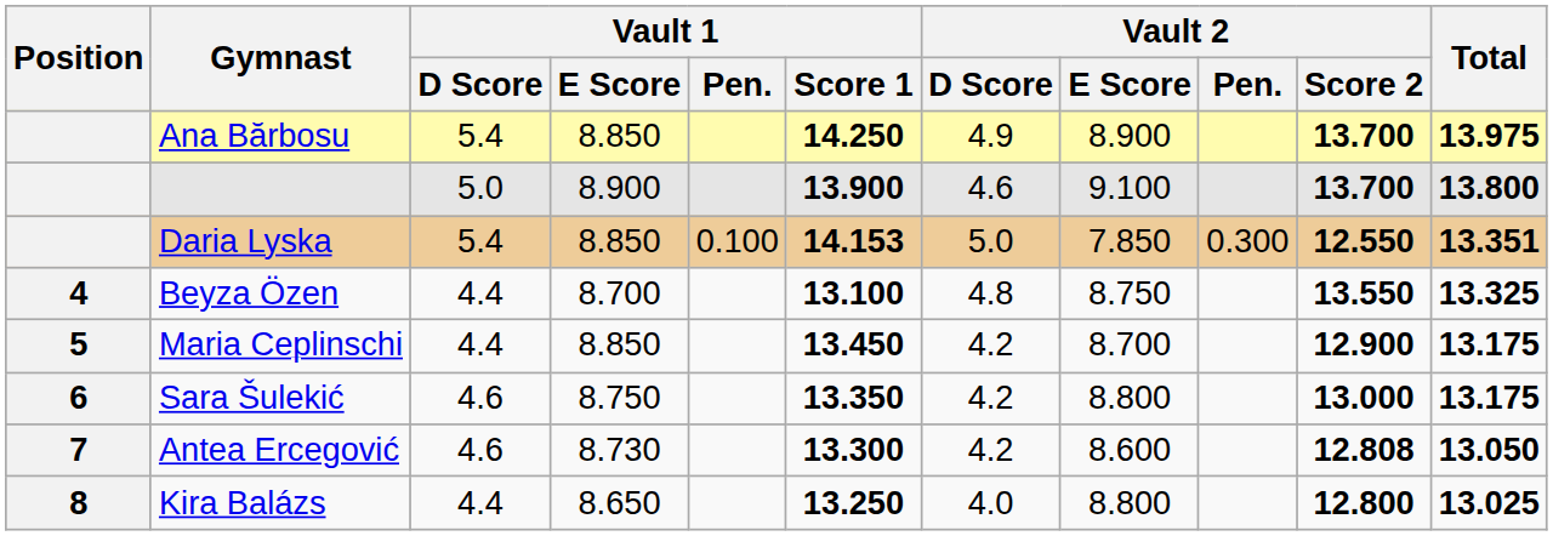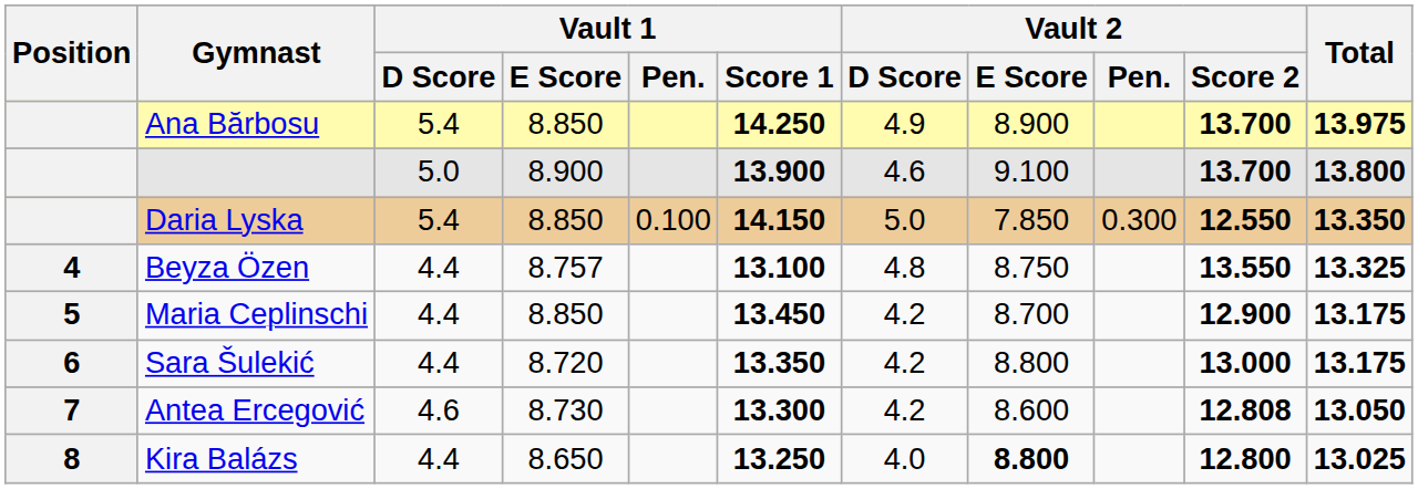Daria Lyska | Vault 1 / Score 1: 14.153 -> 14.150
Daria Lyska | Total: 13.351 -> 13.350
Beyza Özen | Vault 1 / E Score: 8.700 -> 8.757
Sara Šulekić | Vault 1 / D Score: 4.6 -> 4.4
Sara Šulekić | Vault 1 / E Score: 8.750 -> 8.720
Kira Balázs | Vault 2 / E Score: normal -> bold
